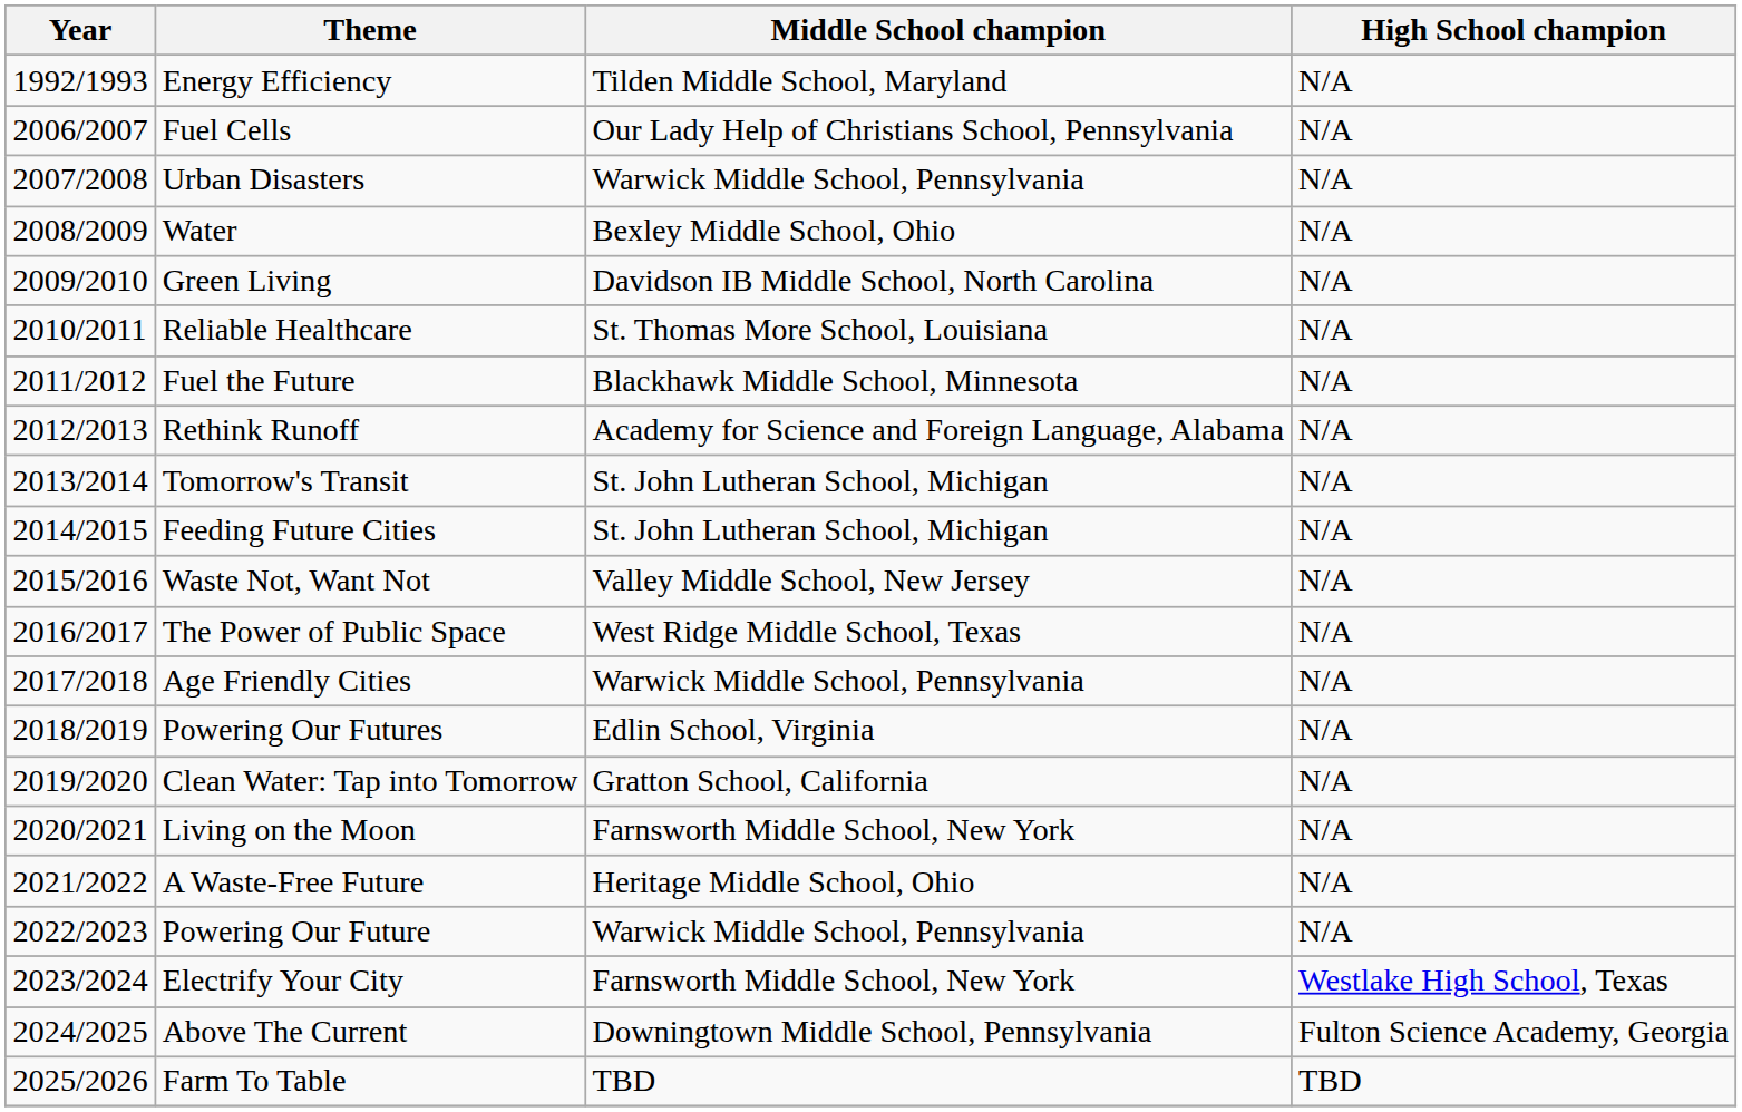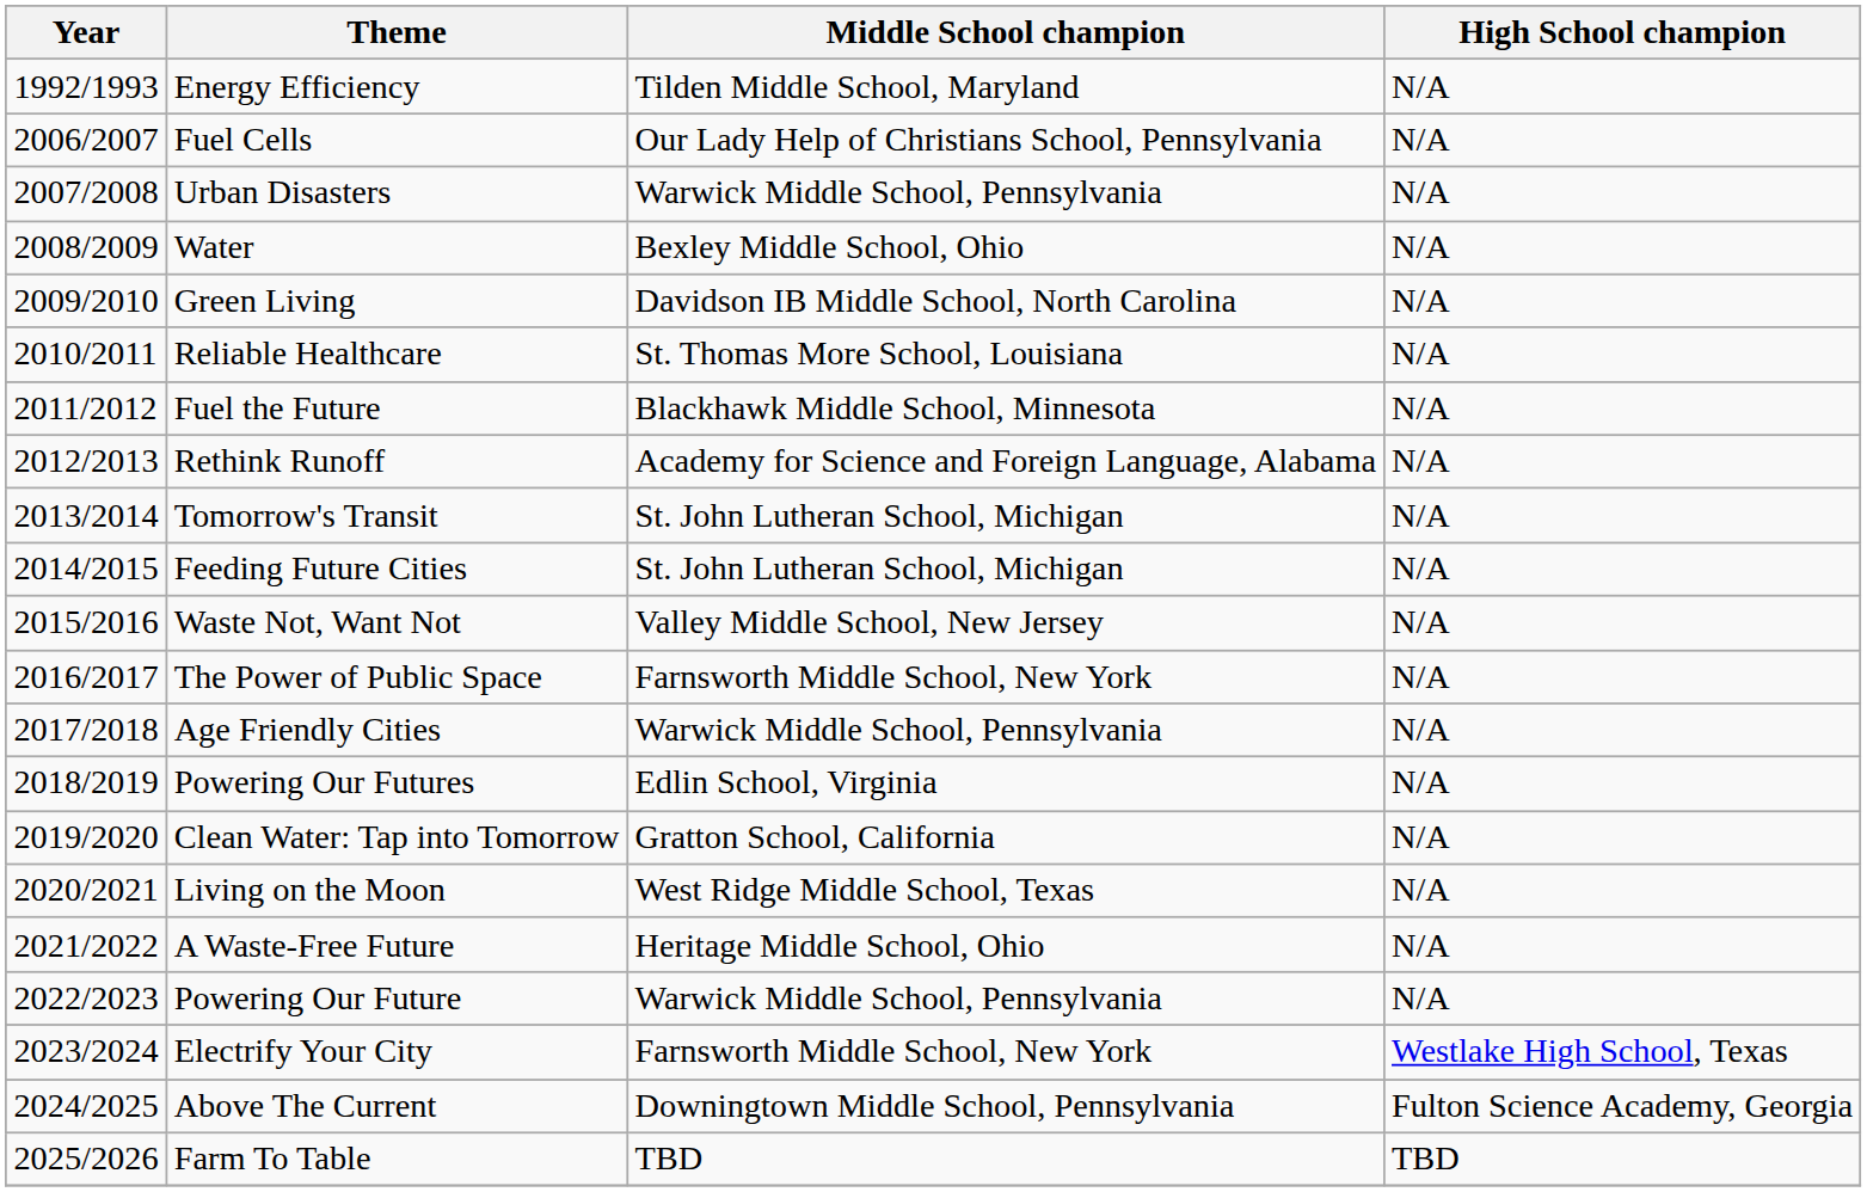The Power of Public Space | Middle School champion: West Ridge Middle School, Texas -> Farnsworth Middle School, New York
Living on the Moon | Middle School champion: Farnsworth Middle School, New York -> West Ridge Middle School, Texas
